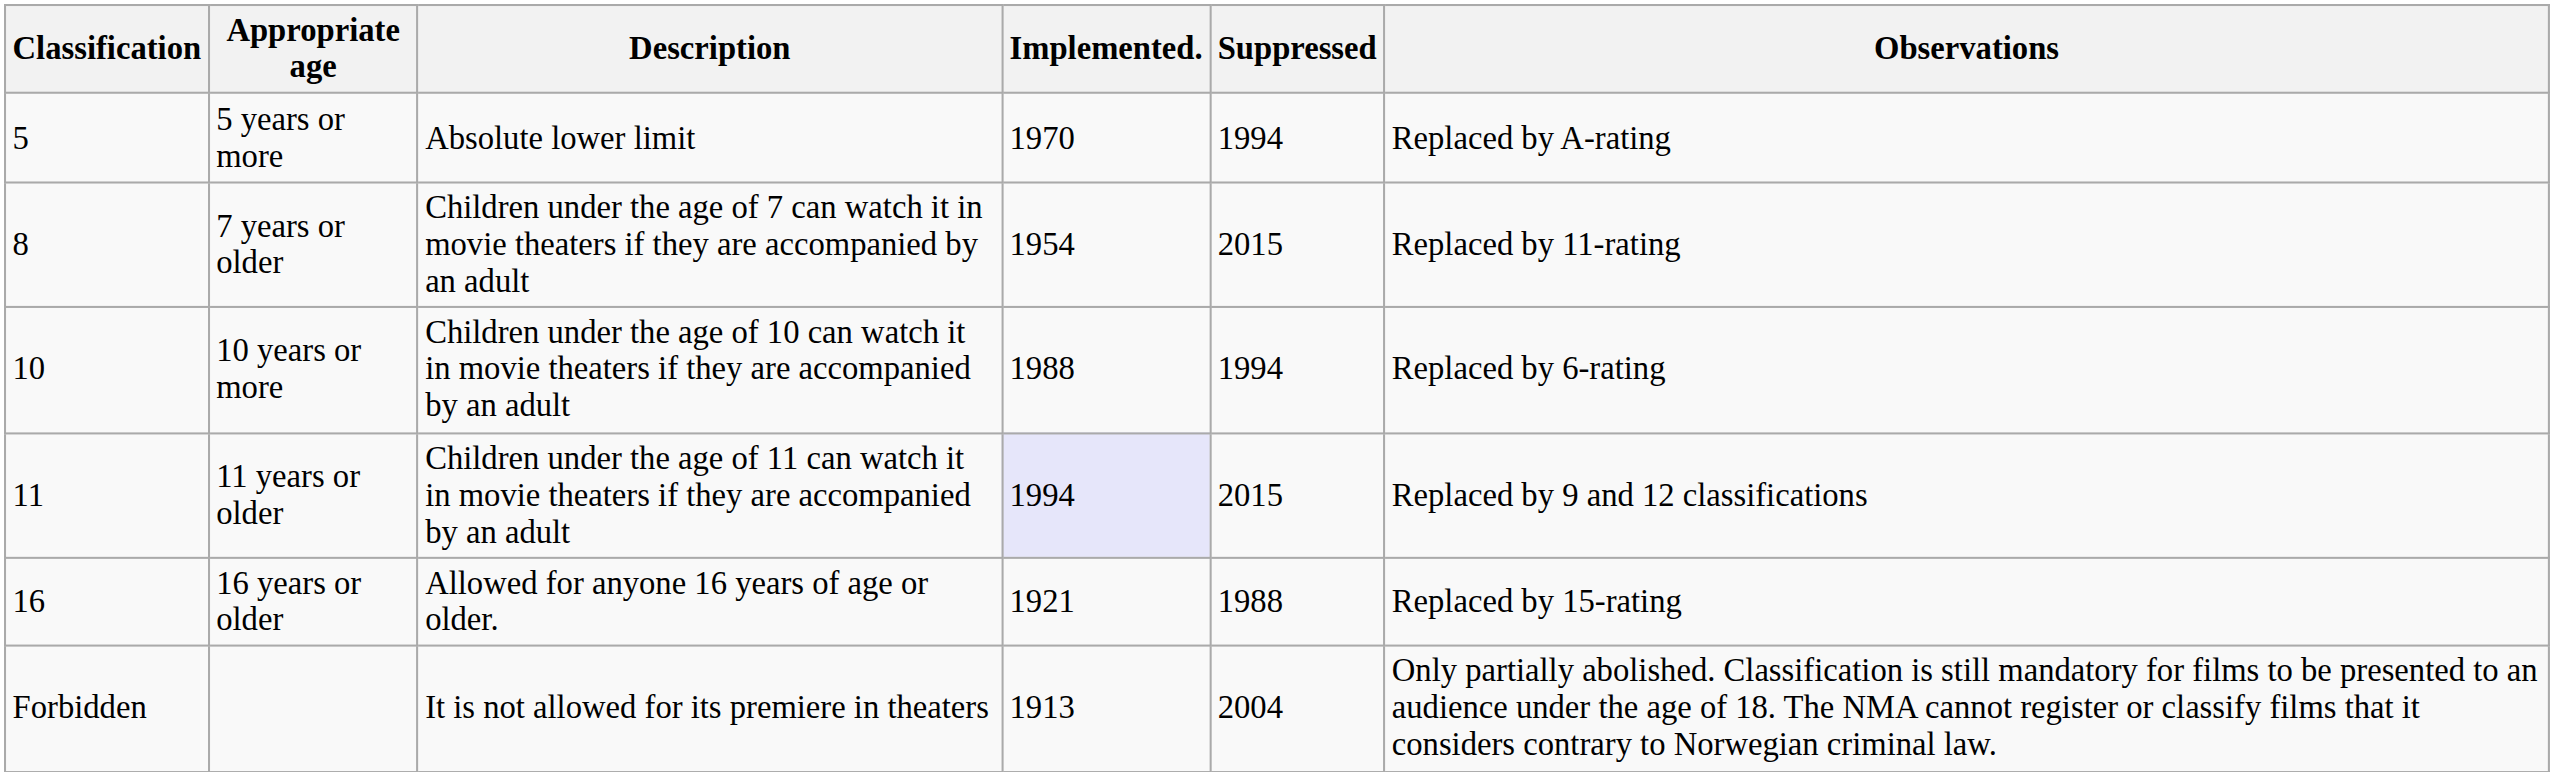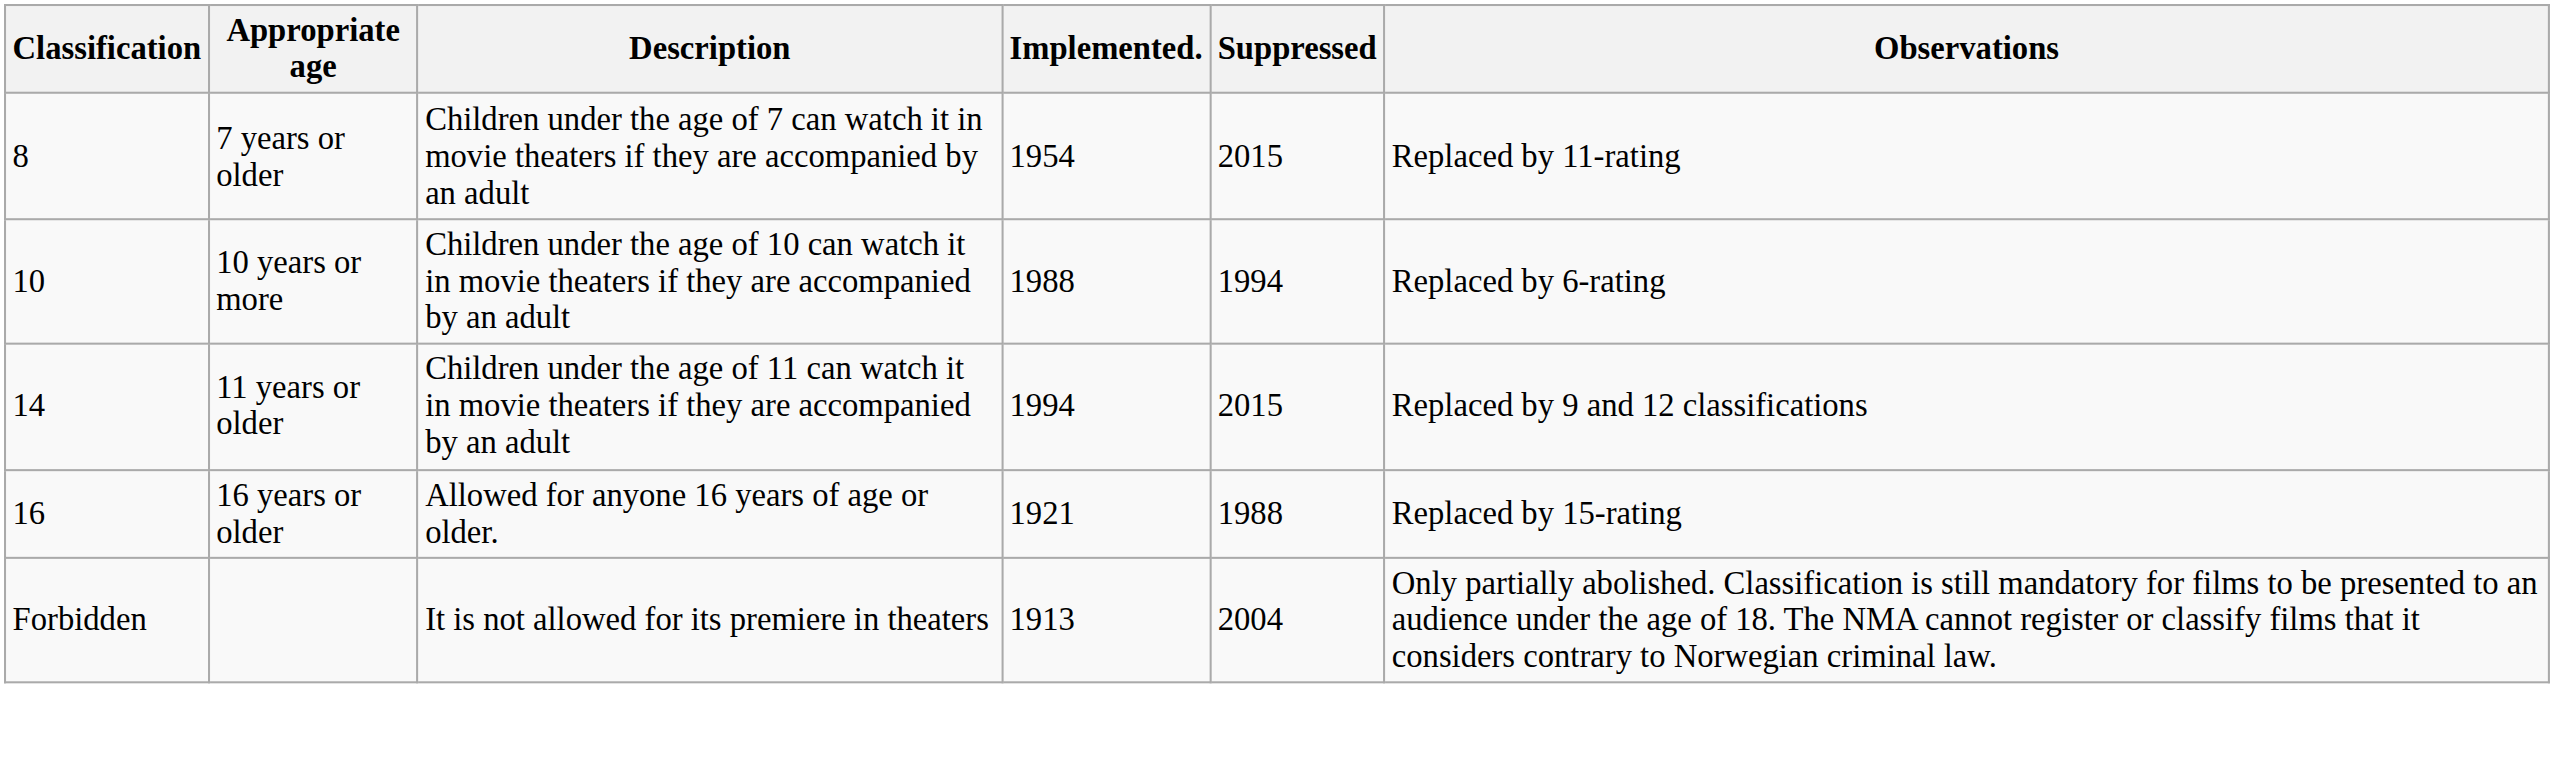- row: 5 | 5 years or more | Absolute lower limit | 1970 | 1994 | Replaced by A-rating
11 years or older | Classification: 11 -> 14
11 years or older | Implemented.: lavender background -> no background
